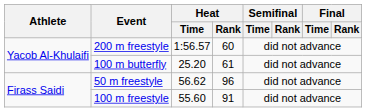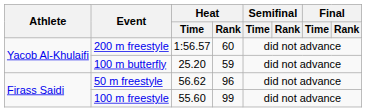100 m butterfly | Heat / Rank: 61 -> 59
100 m freestyle | Heat / Rank: 91 -> 99
